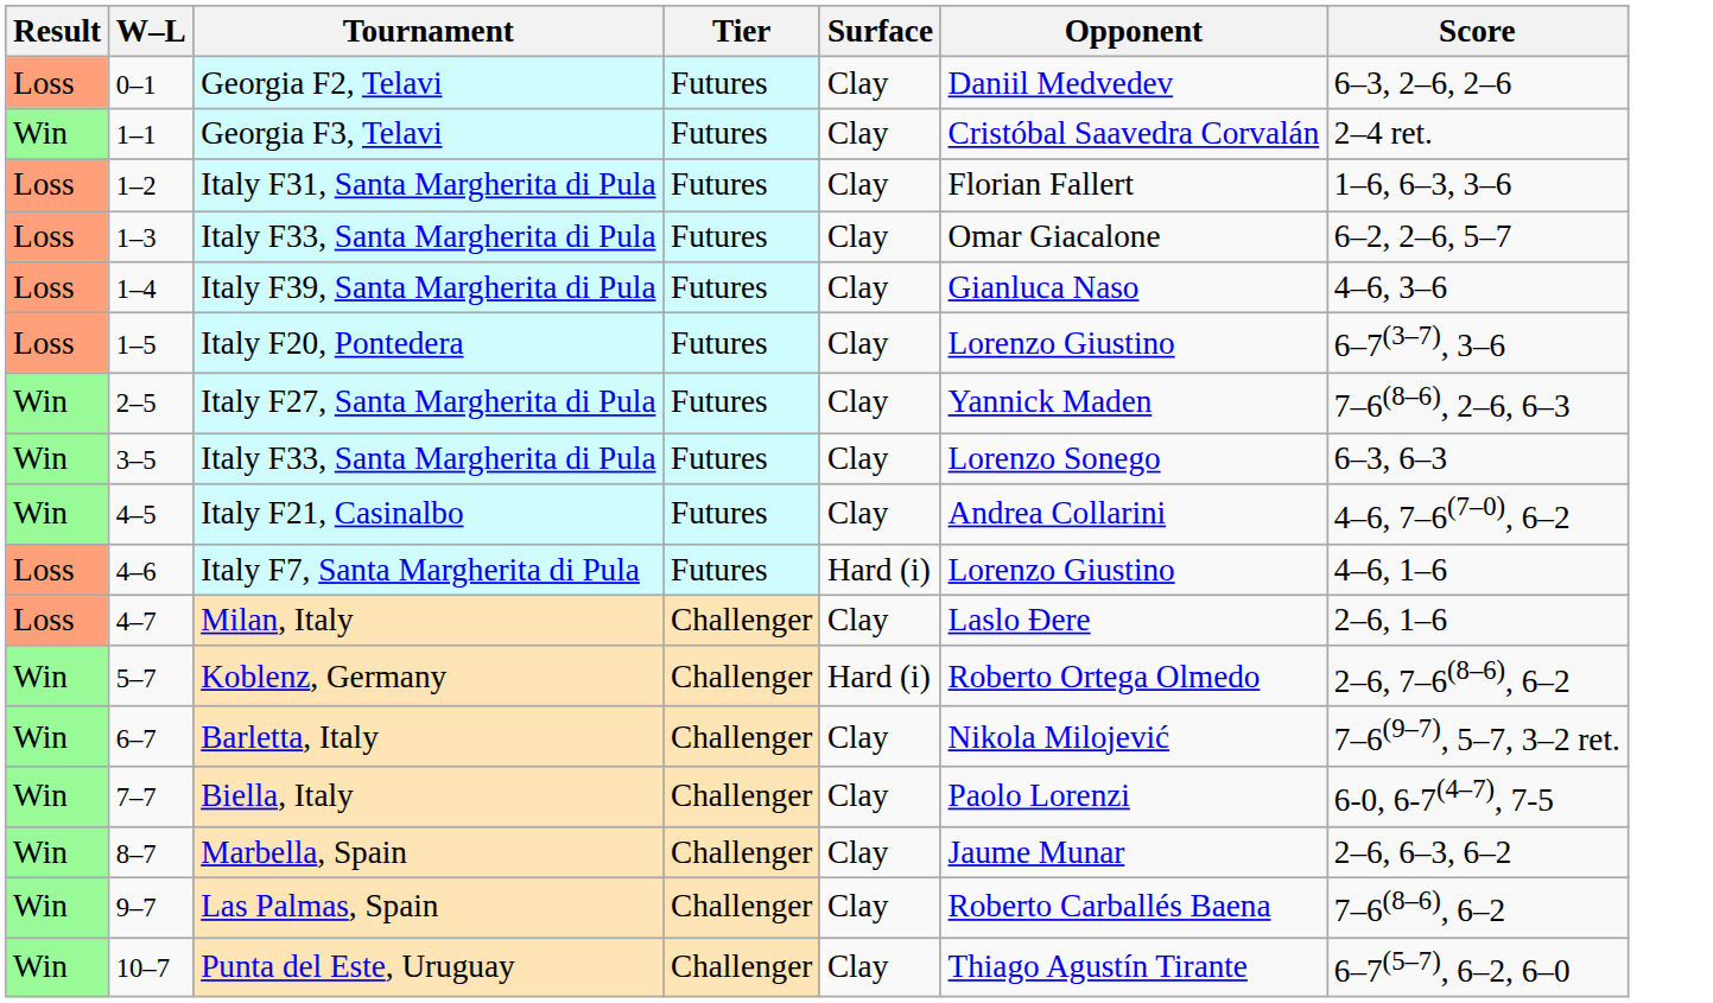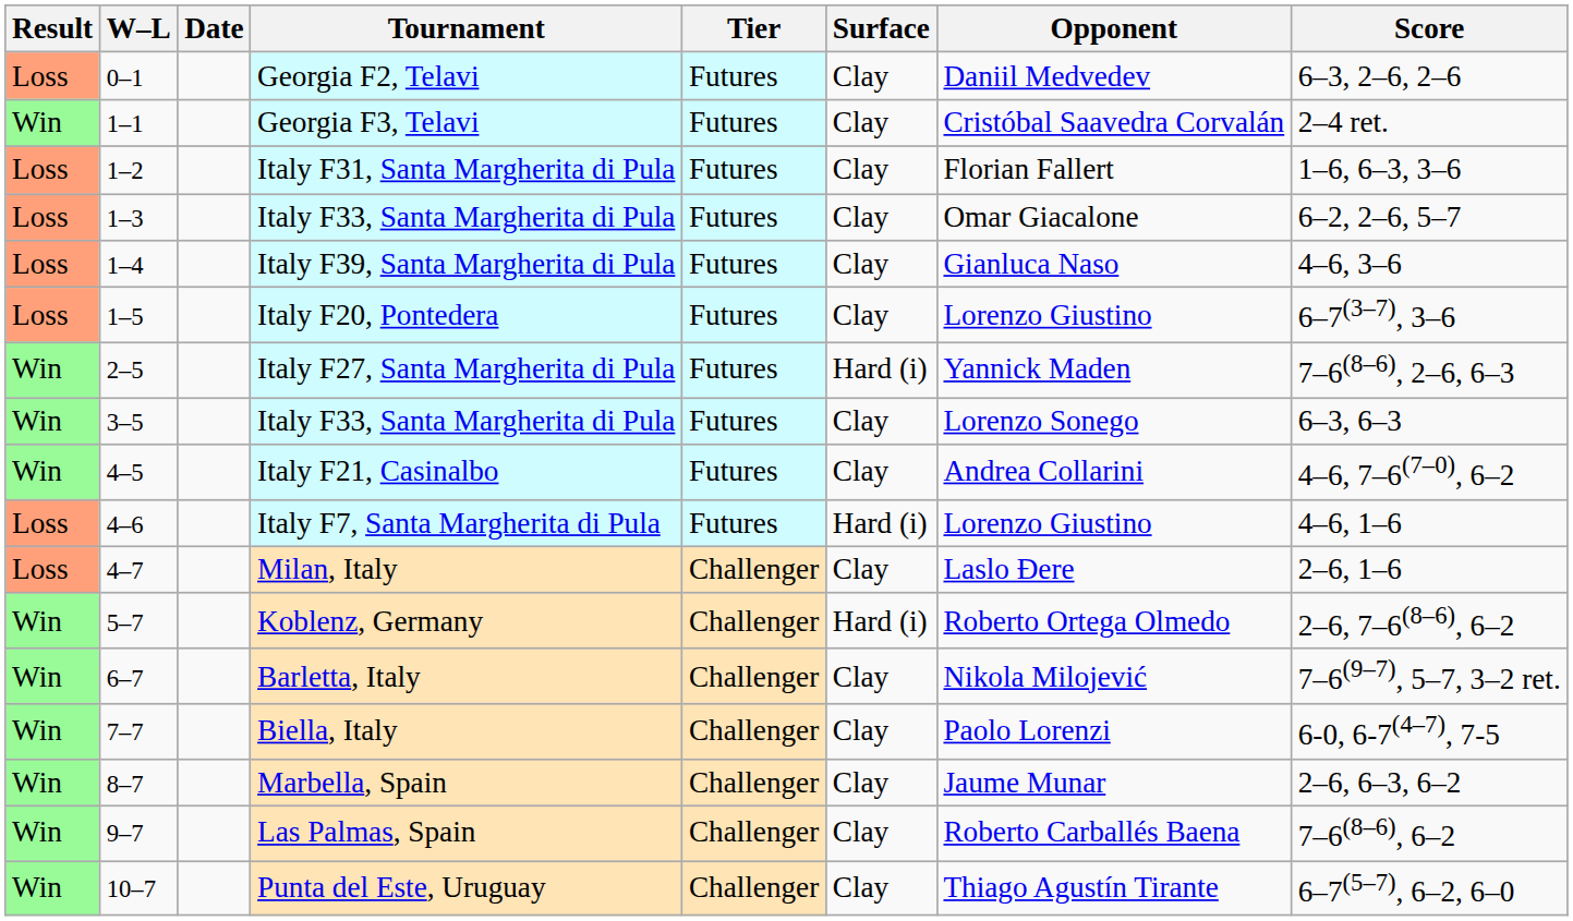+ column: Date
Italy F27, Santa Margherita di Pula | Surface: Clay -> Hard (i)
